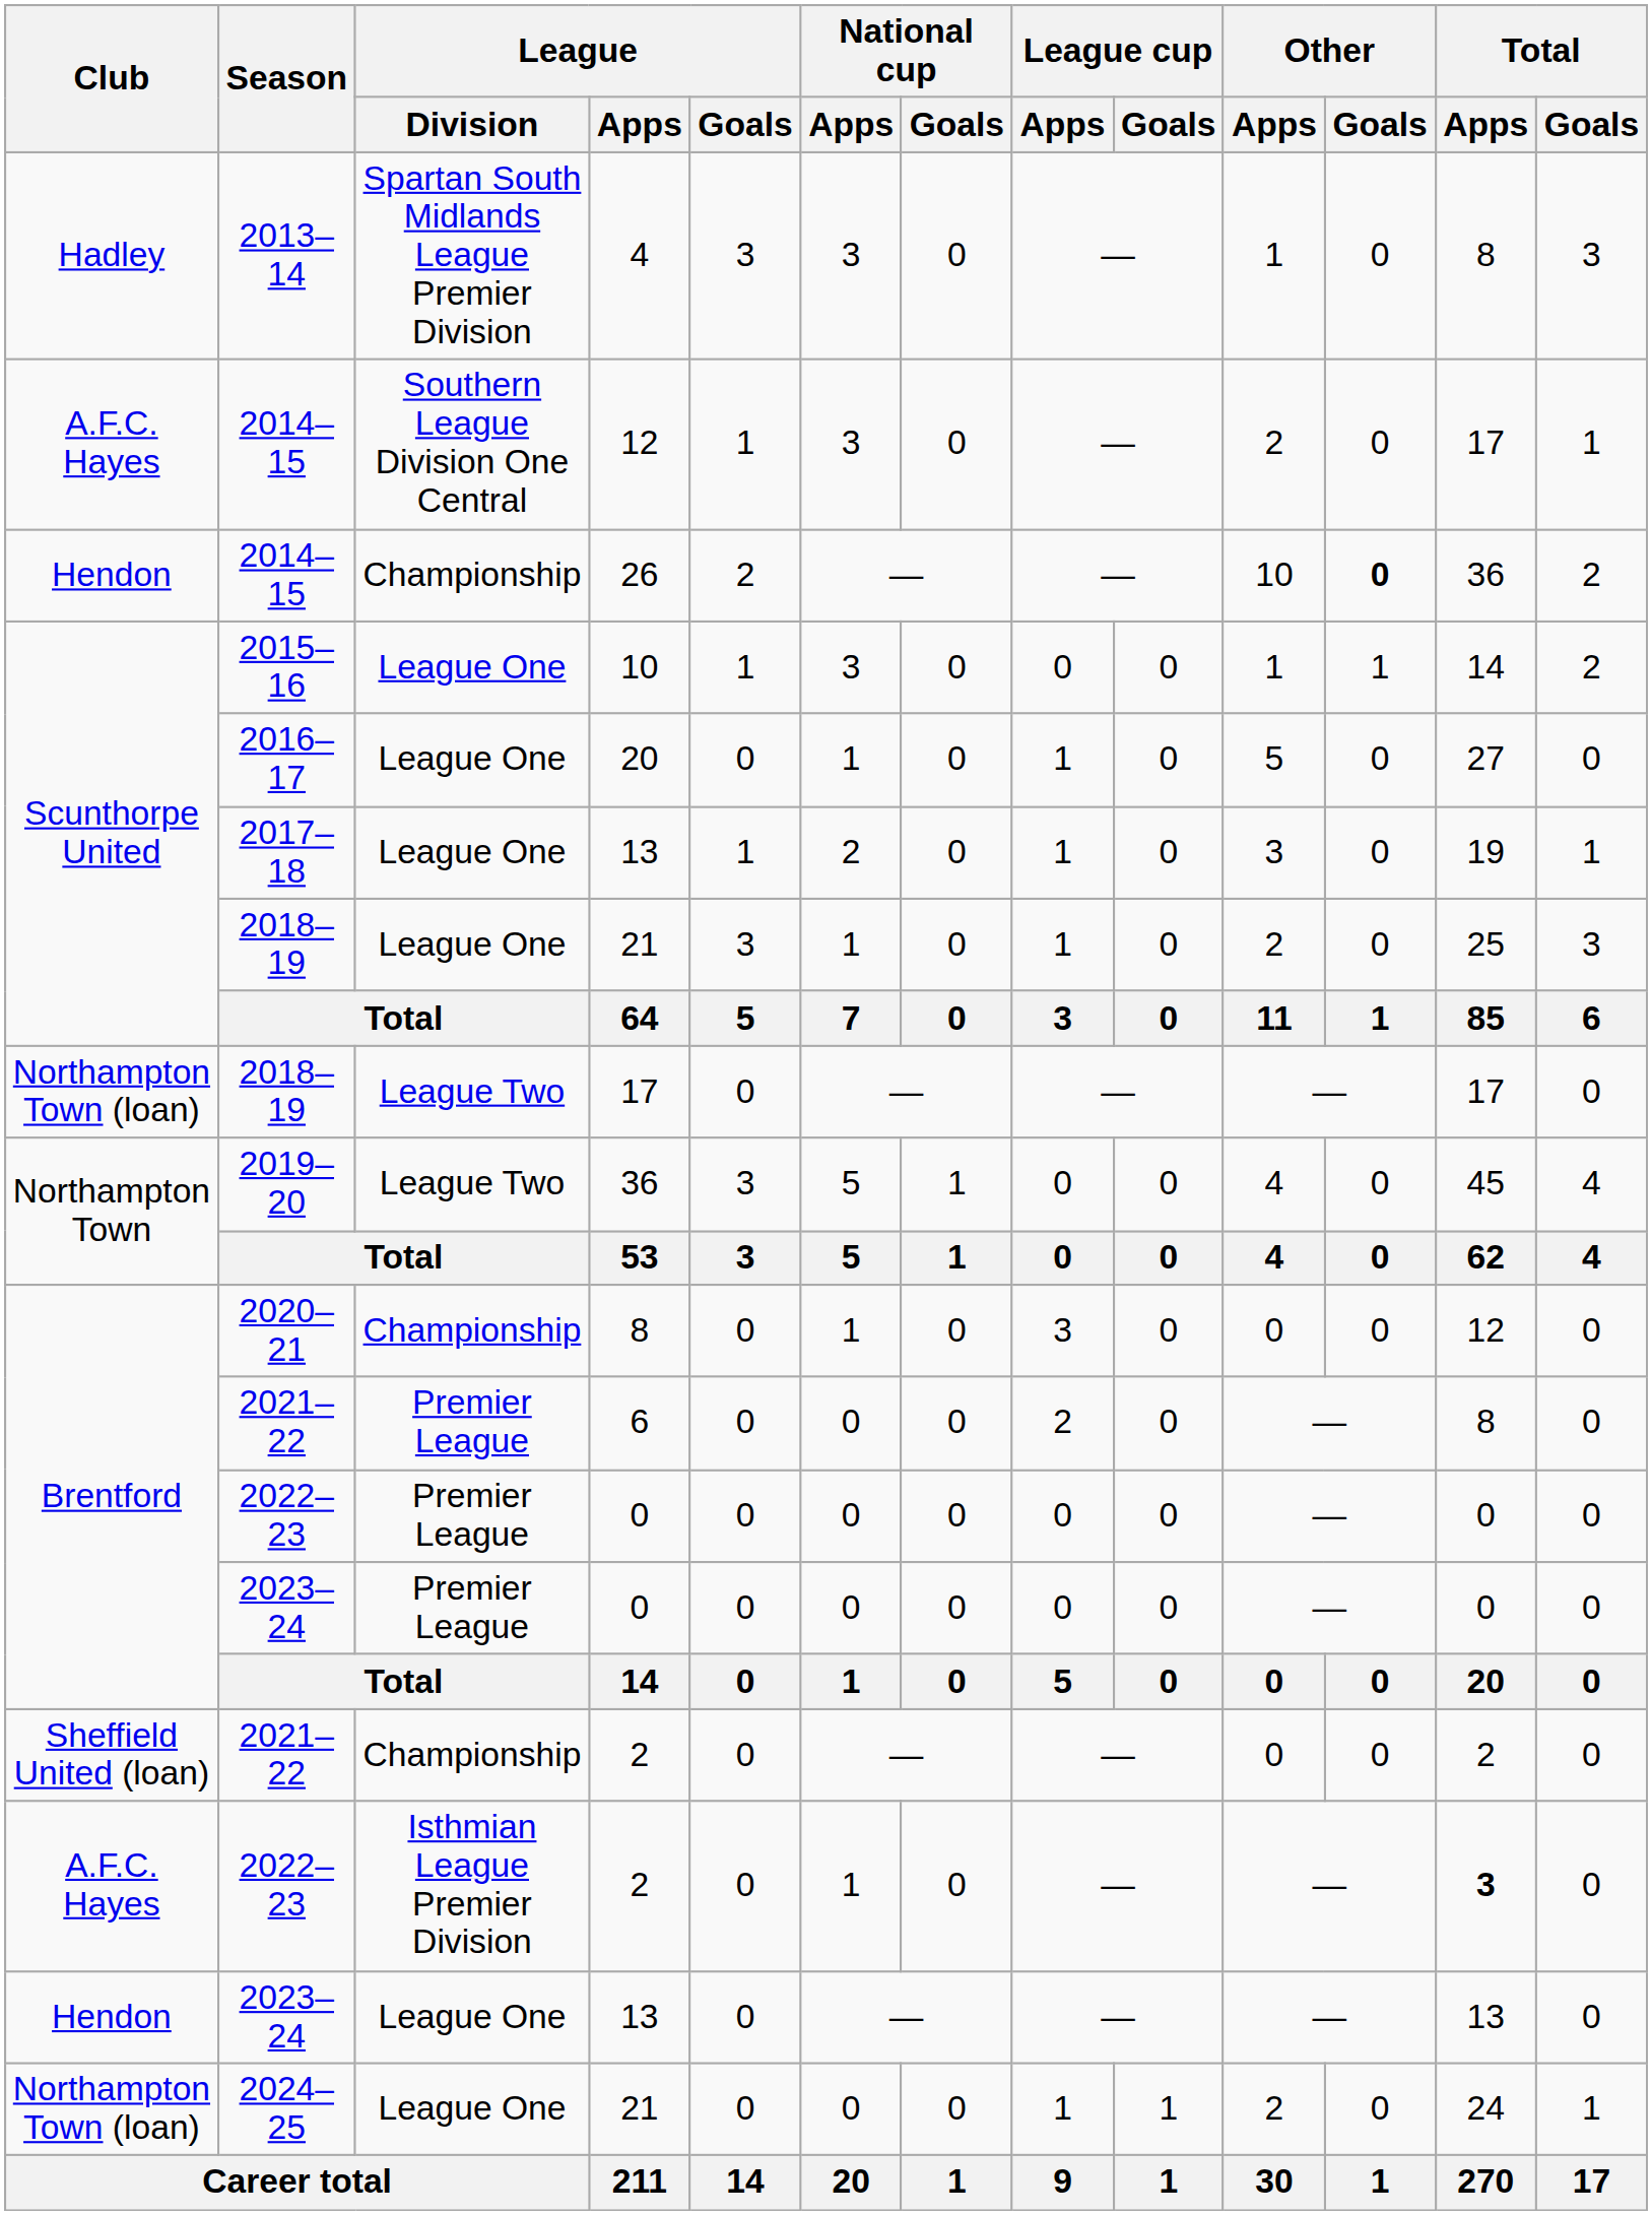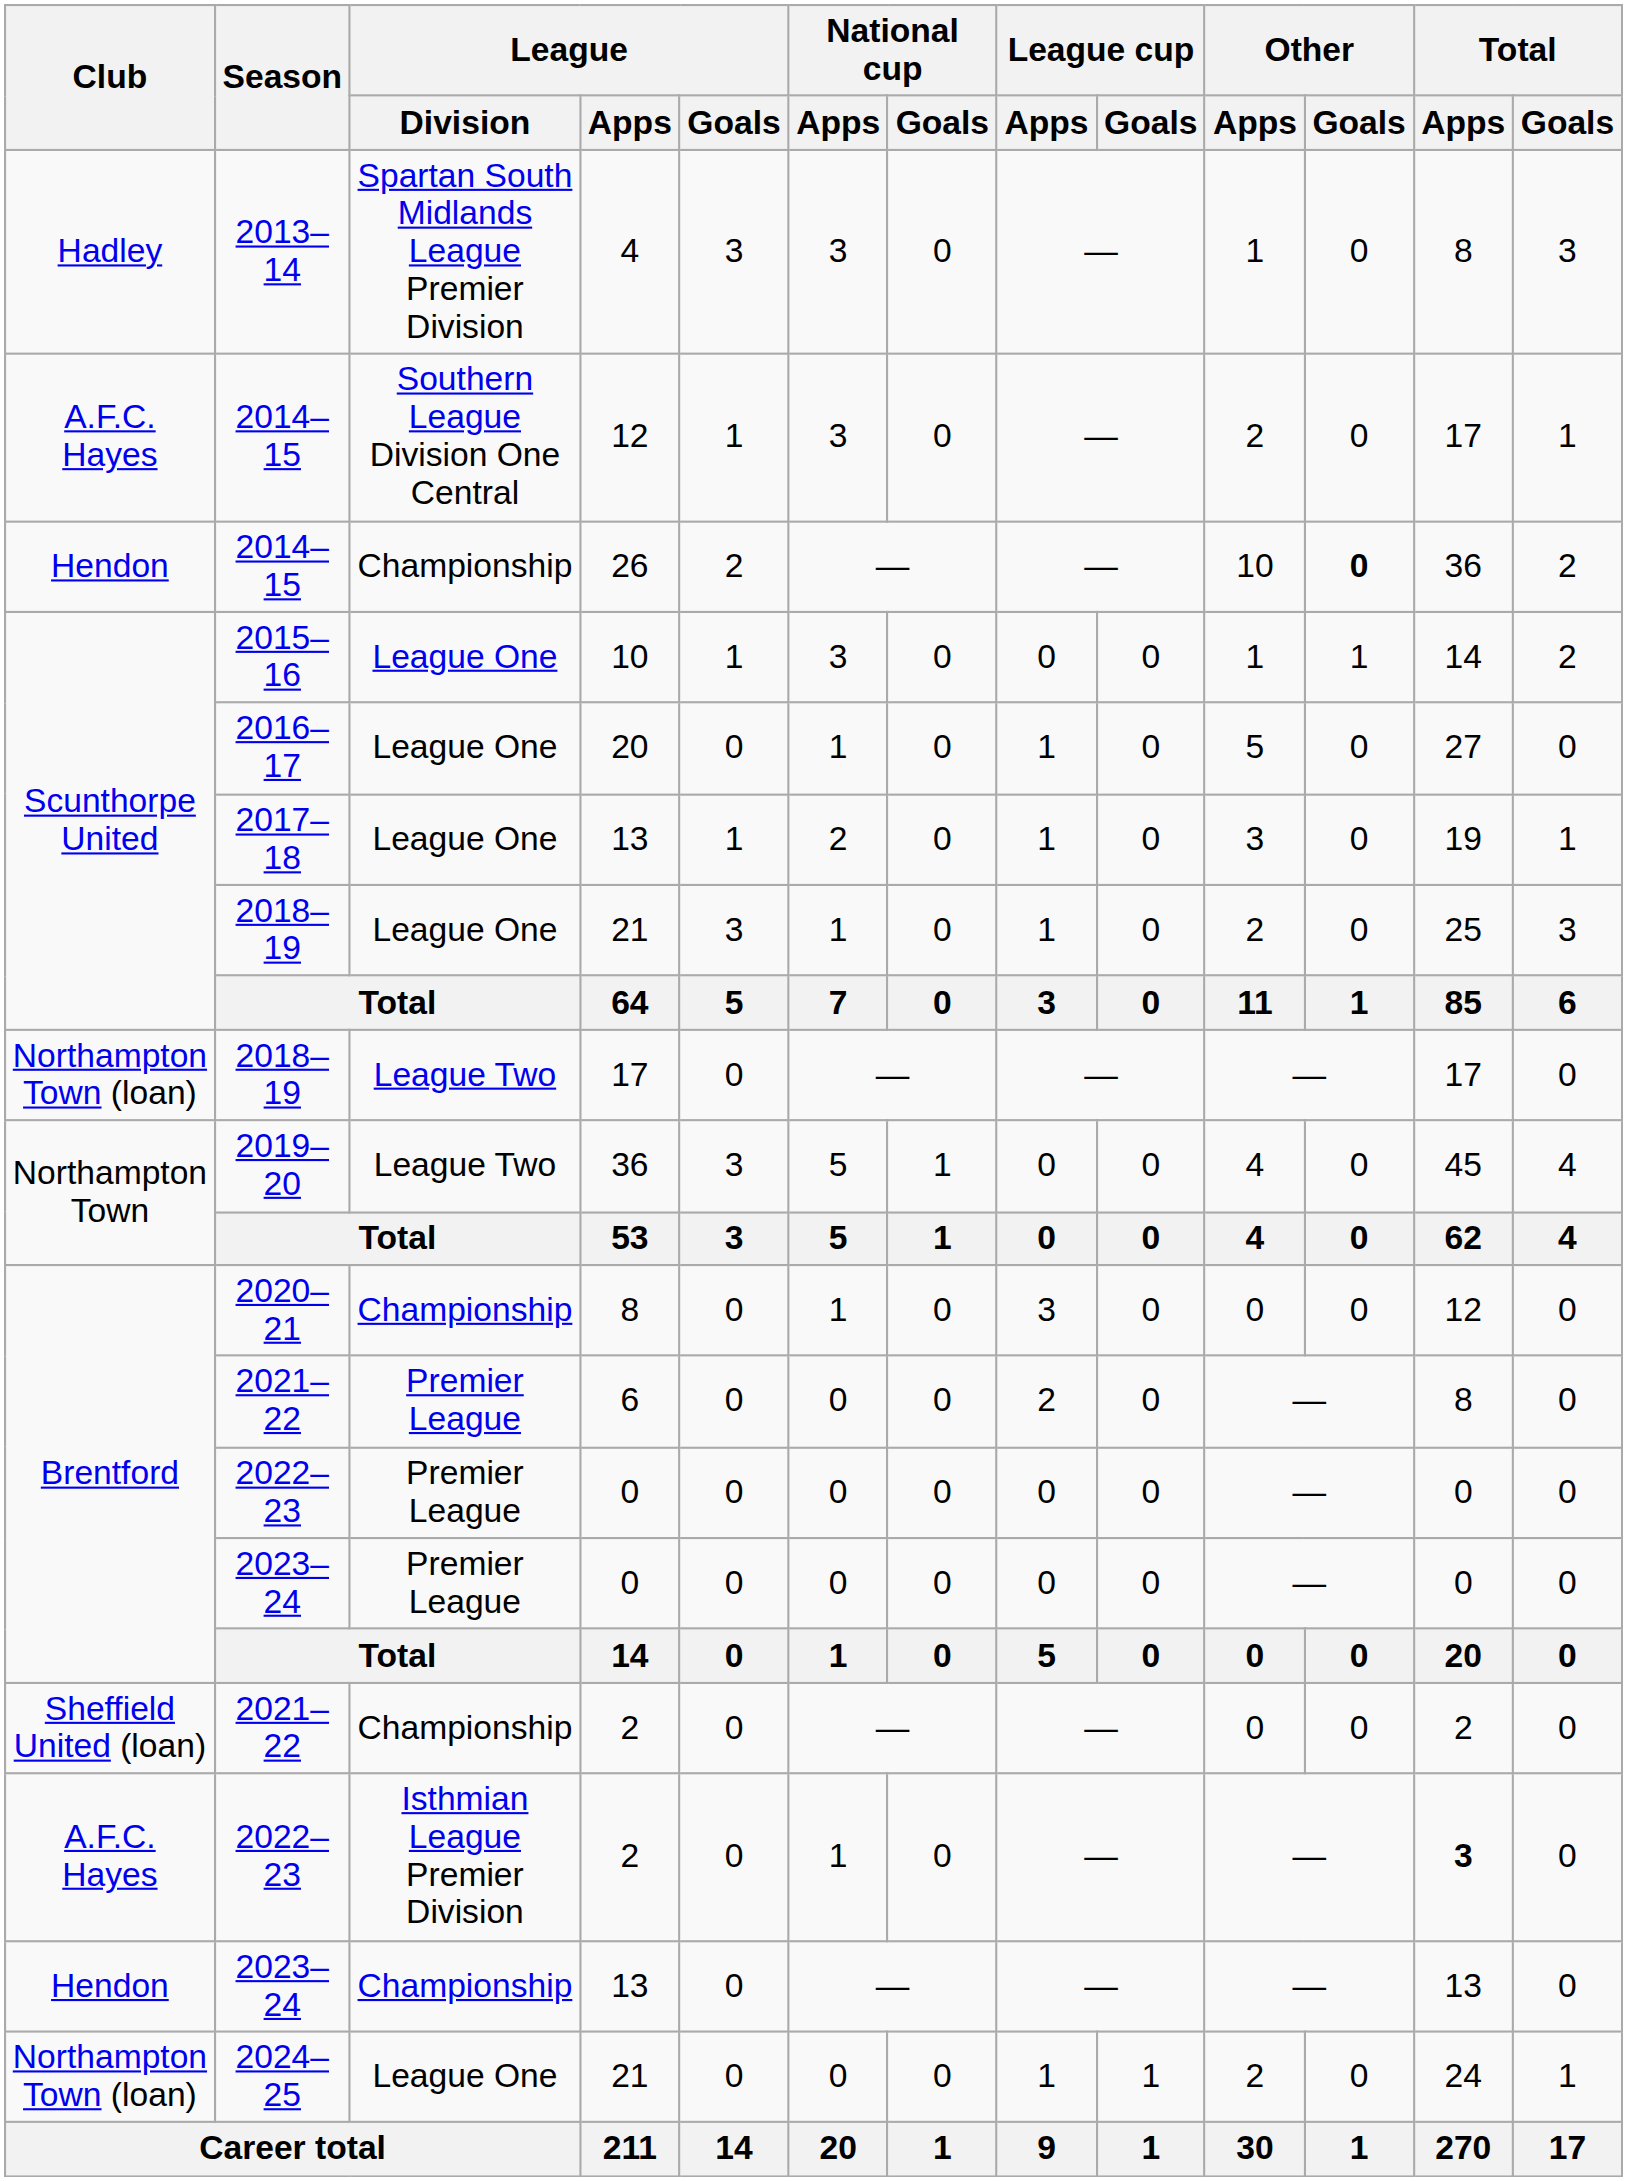2023–24 / 13 | League / Division: League One -> Championship
